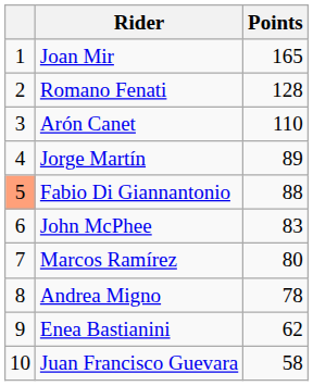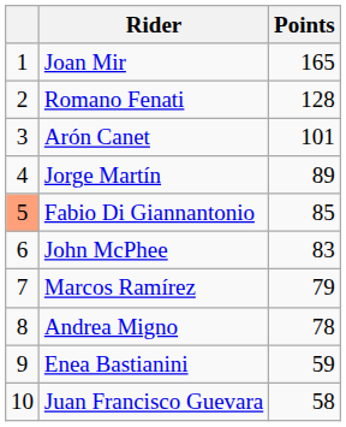Arón Canet | Points: 110 -> 101
Fabio Di Giannantonio | Points: 88 -> 85
Marcos Ramírez | Points: 80 -> 79
Enea Bastianini | Points: 62 -> 59
